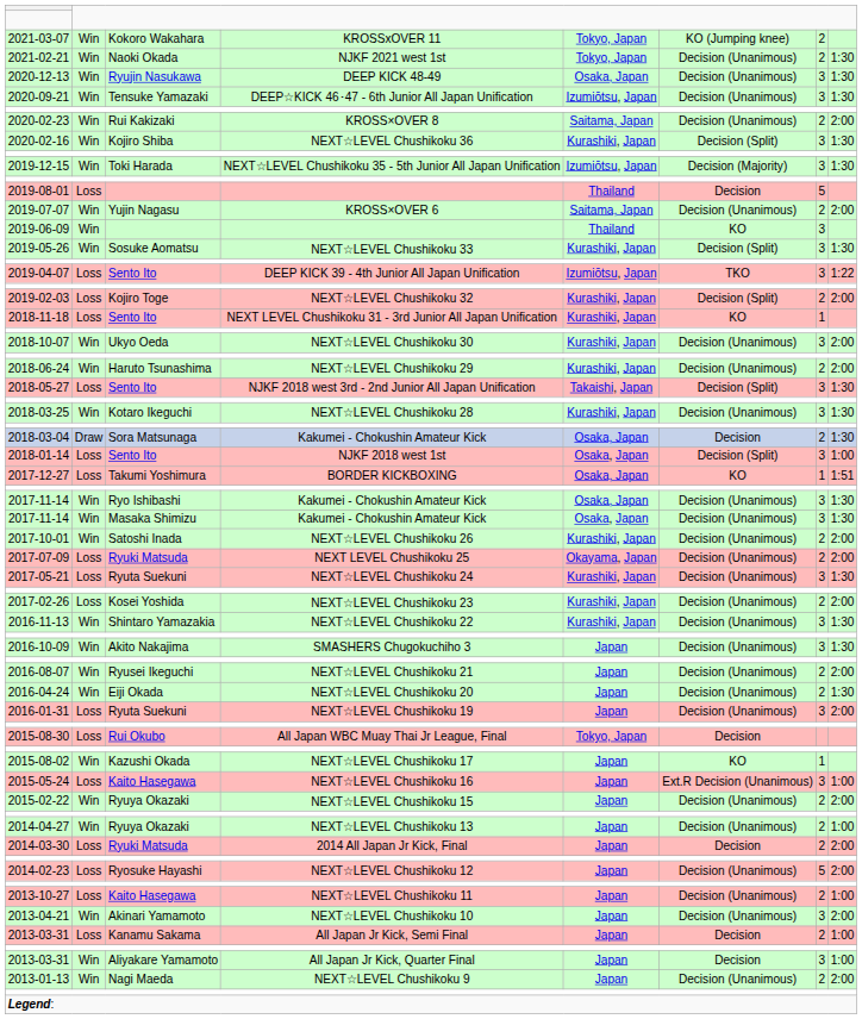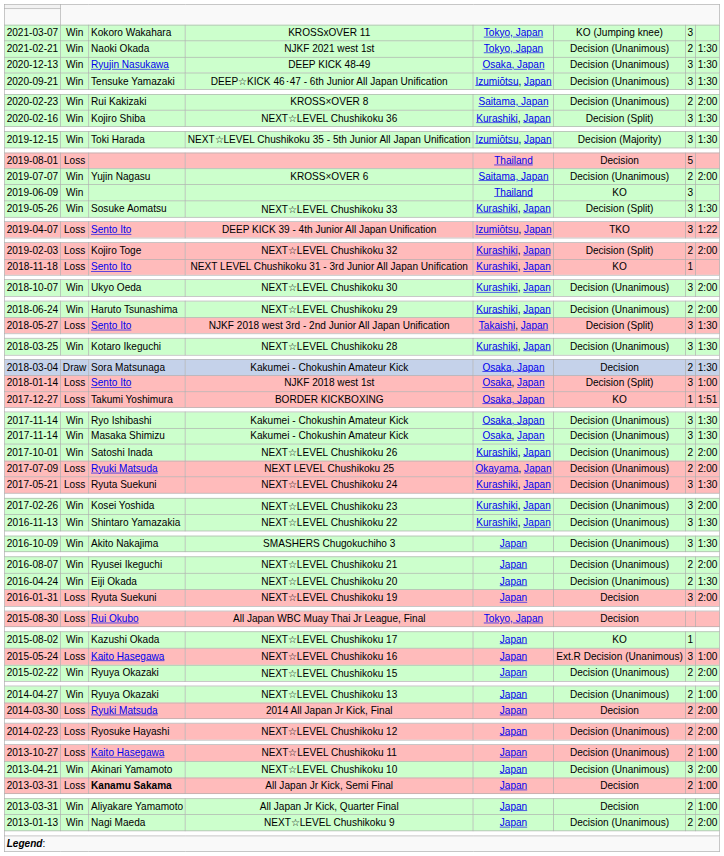KROSSxOVER 11 | column 7: 2 -> 3
NEXT☆LEVEL Chushikoku 23 | column 2: Loss -> Win
NEXT☆LEVEL Chushikoku 23 | column 7: 2 -> 3
NEXT☆LEVEL Chushikoku 19 | column 6: Decision (Unanimous) -> Decision
NEXT☆LEVEL Chushikoku 12 | column 7: 5 -> 2
All Japan Jr Kick, Semi Final | column 3: normal -> bold
All Japan Jr Kick, Quarter Final | column 7: 3 -> 2
